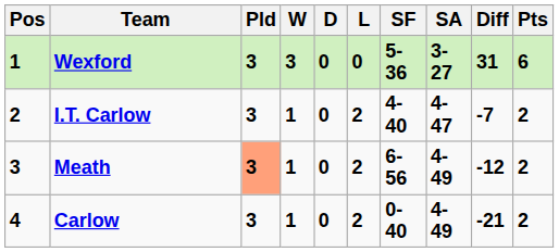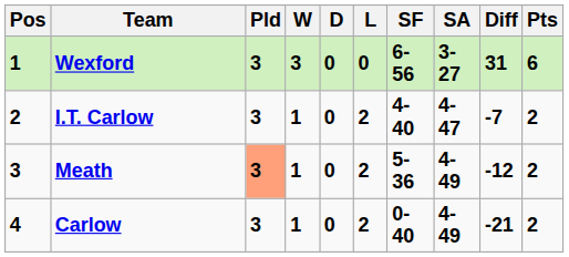Wexford | SF: 5-36 -> 6-56
Meath | SF: 6-56 -> 5-36
